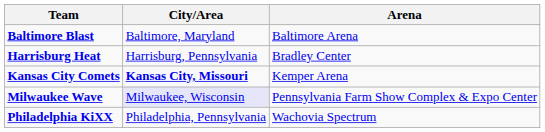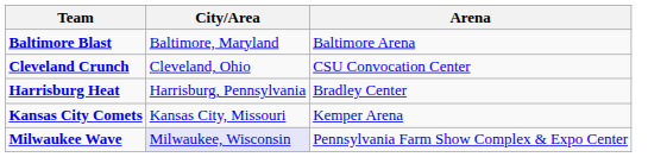+ row: Cleveland Crunch | Cleveland, Ohio | CSU Convocation Center
Kansas City Comets | City/Area: bold -> normal
- row: Philadelphia KiXX | Philadelphia, Pennsylvania | Wachovia Spectrum
